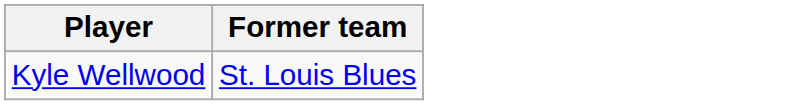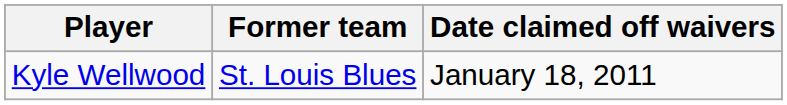+ column: Date claimed off waivers | January 18, 2011
